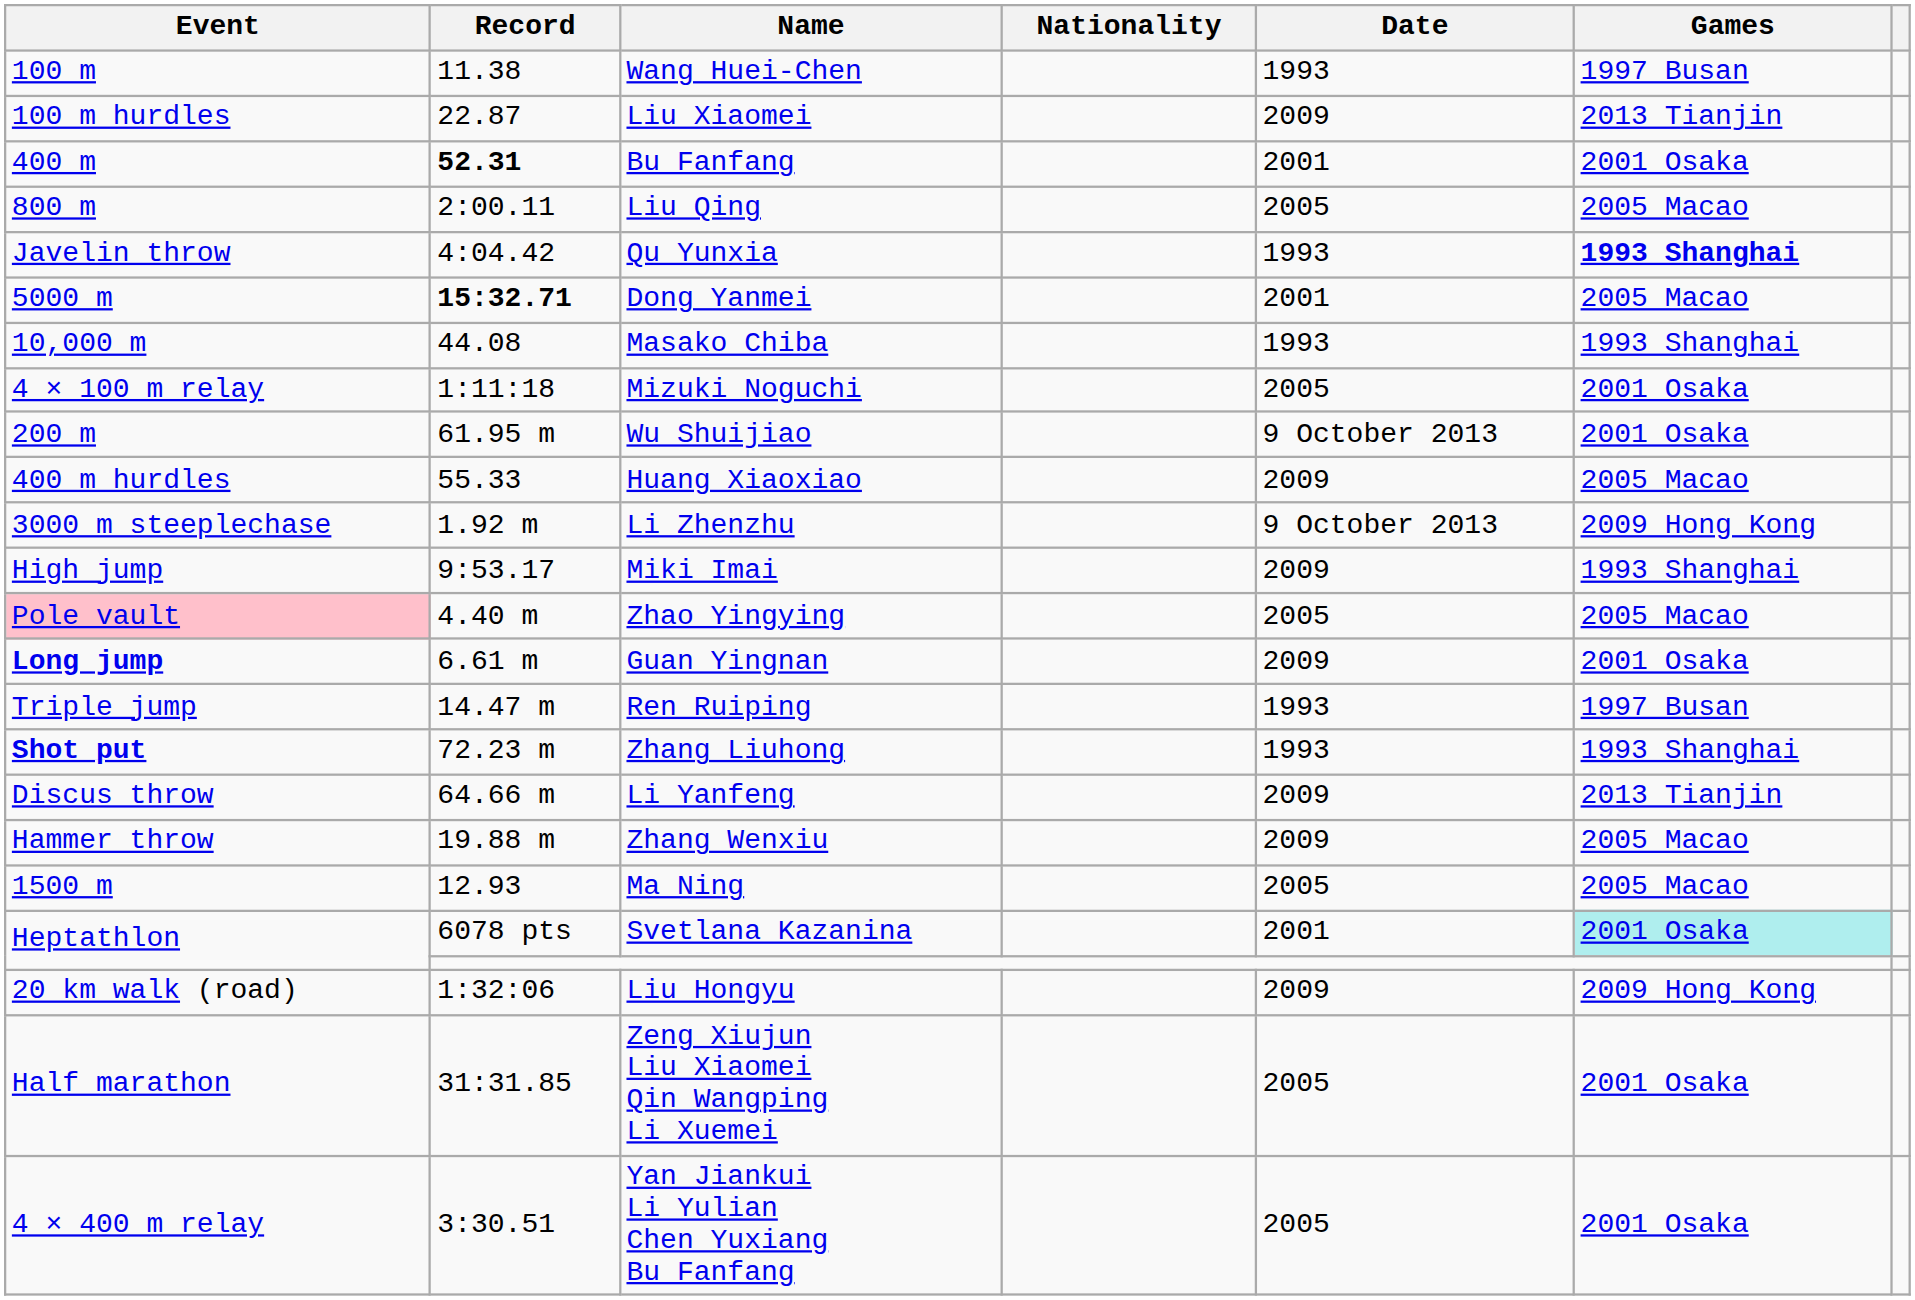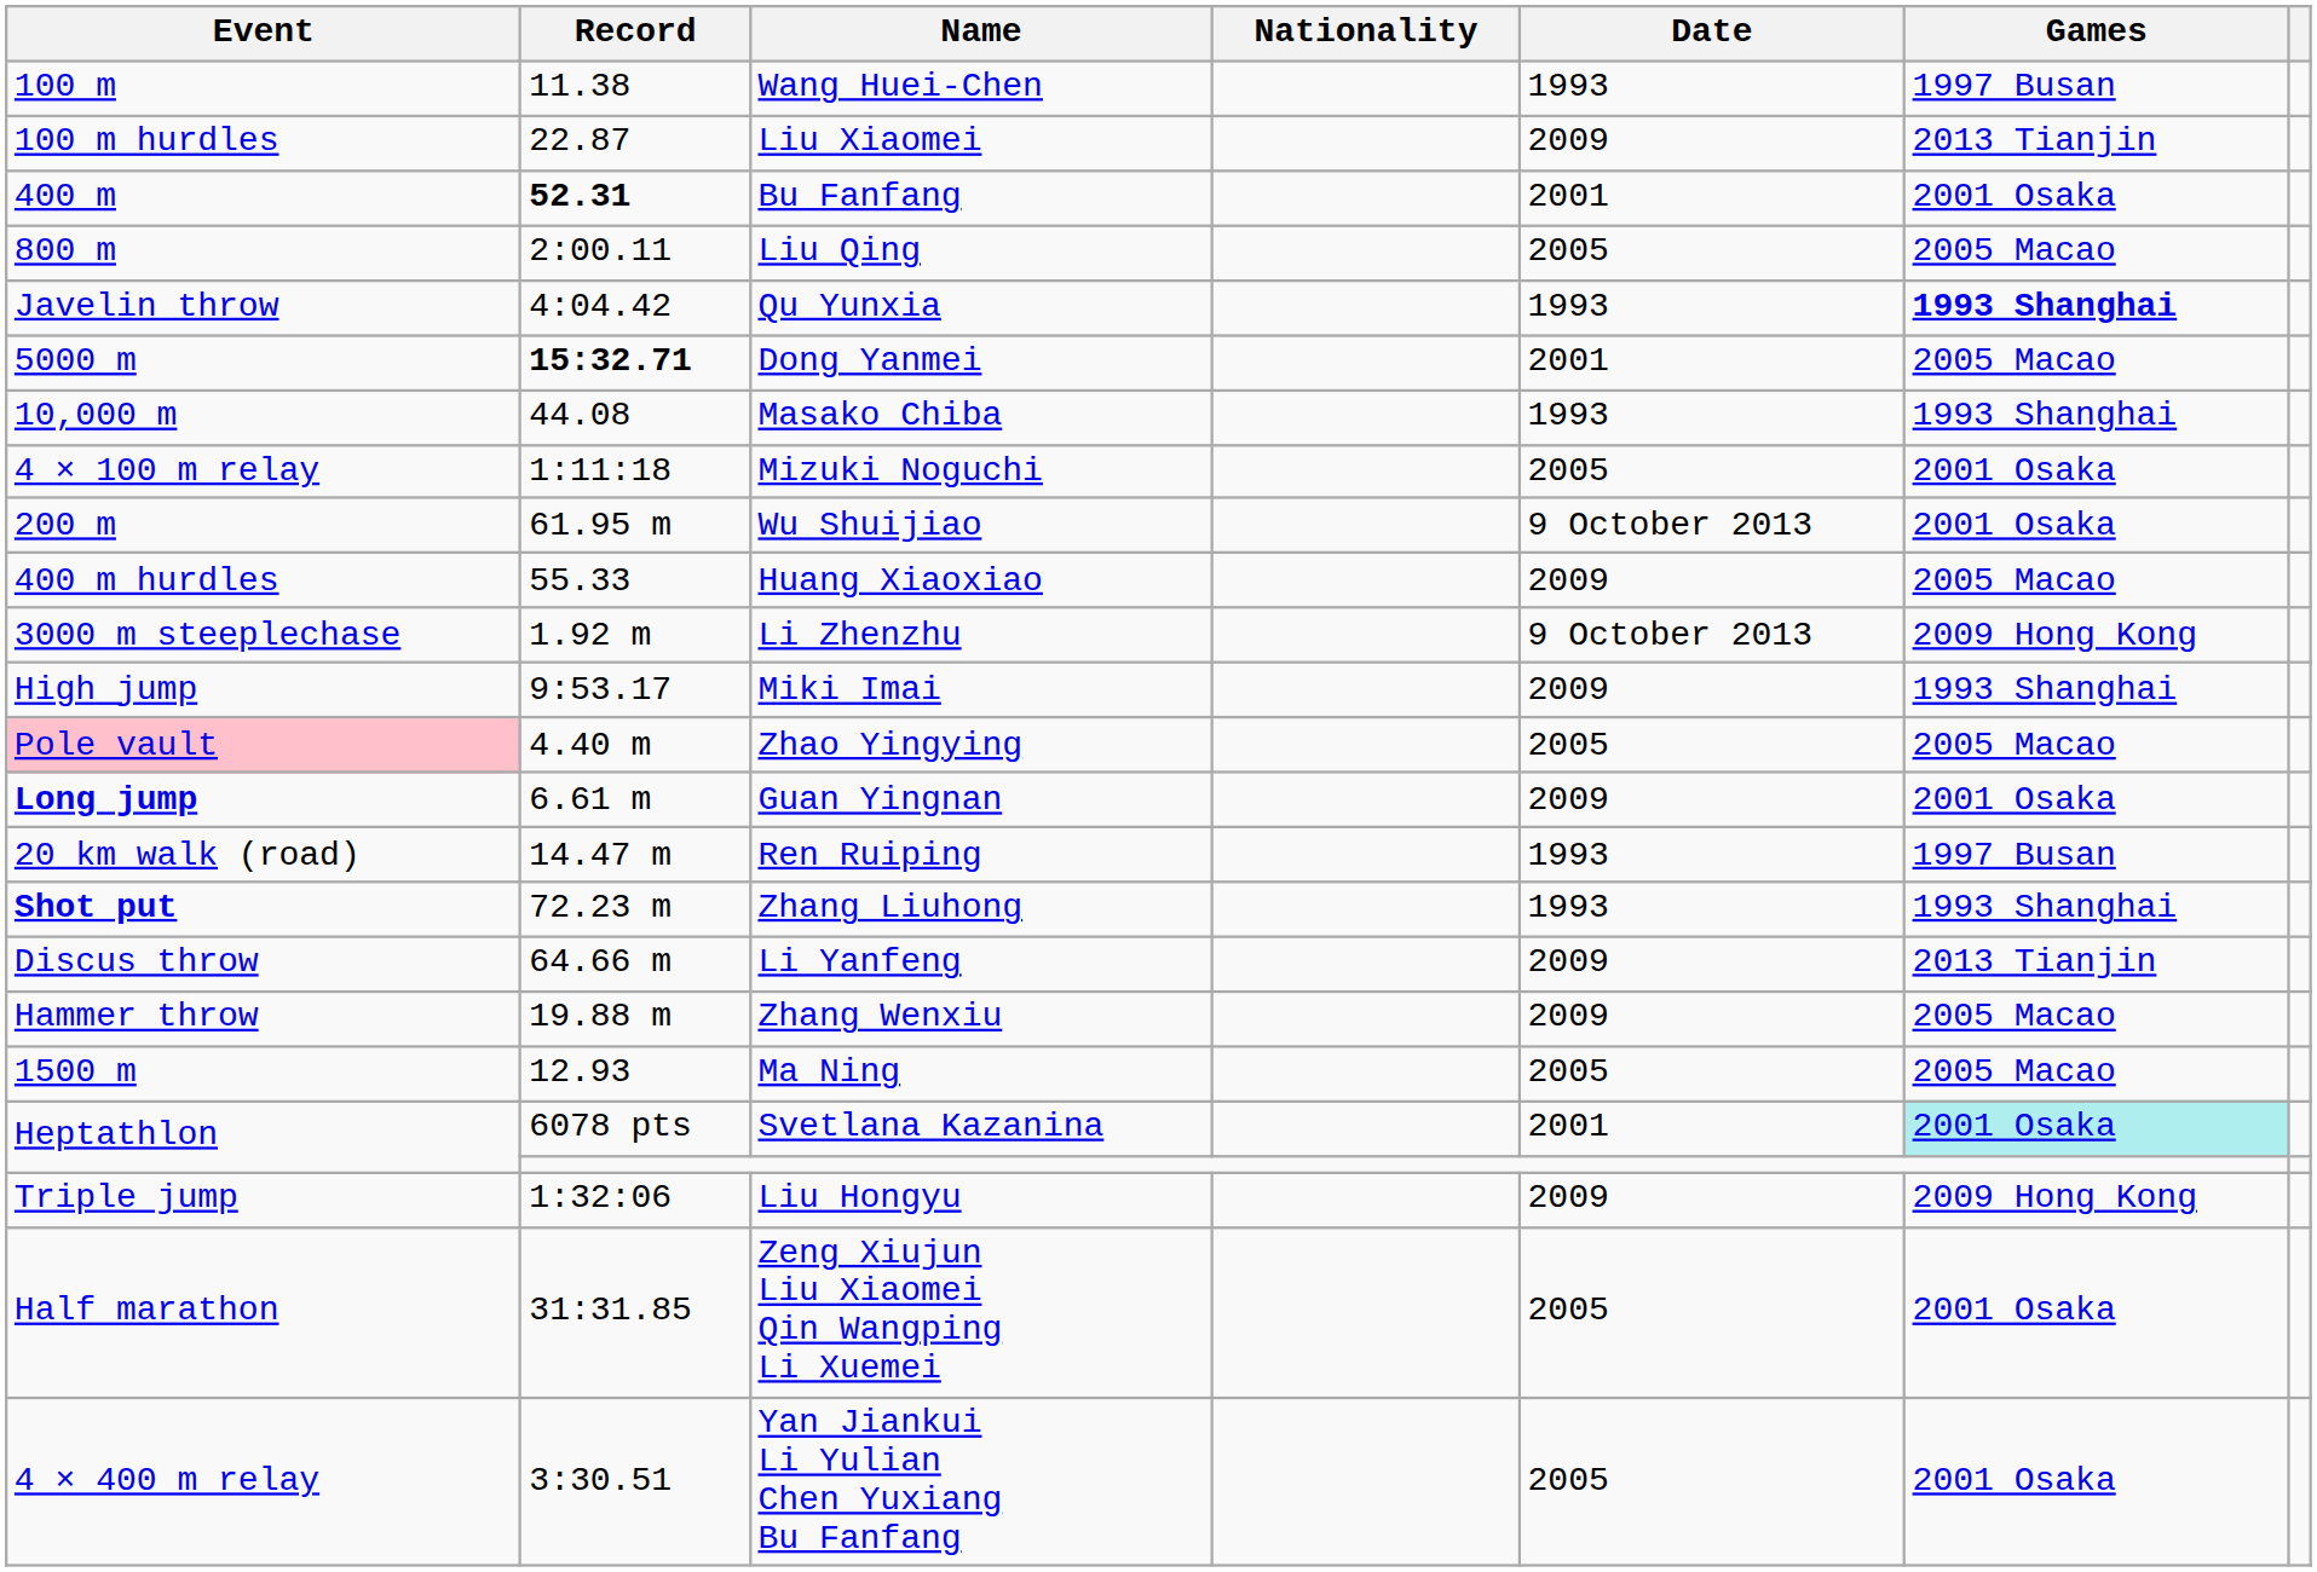Ren Ruiping | Event: Triple jump -> 20 km walk (road)
Liu Hongyu | Event: 20 km walk (road) -> Triple jump
